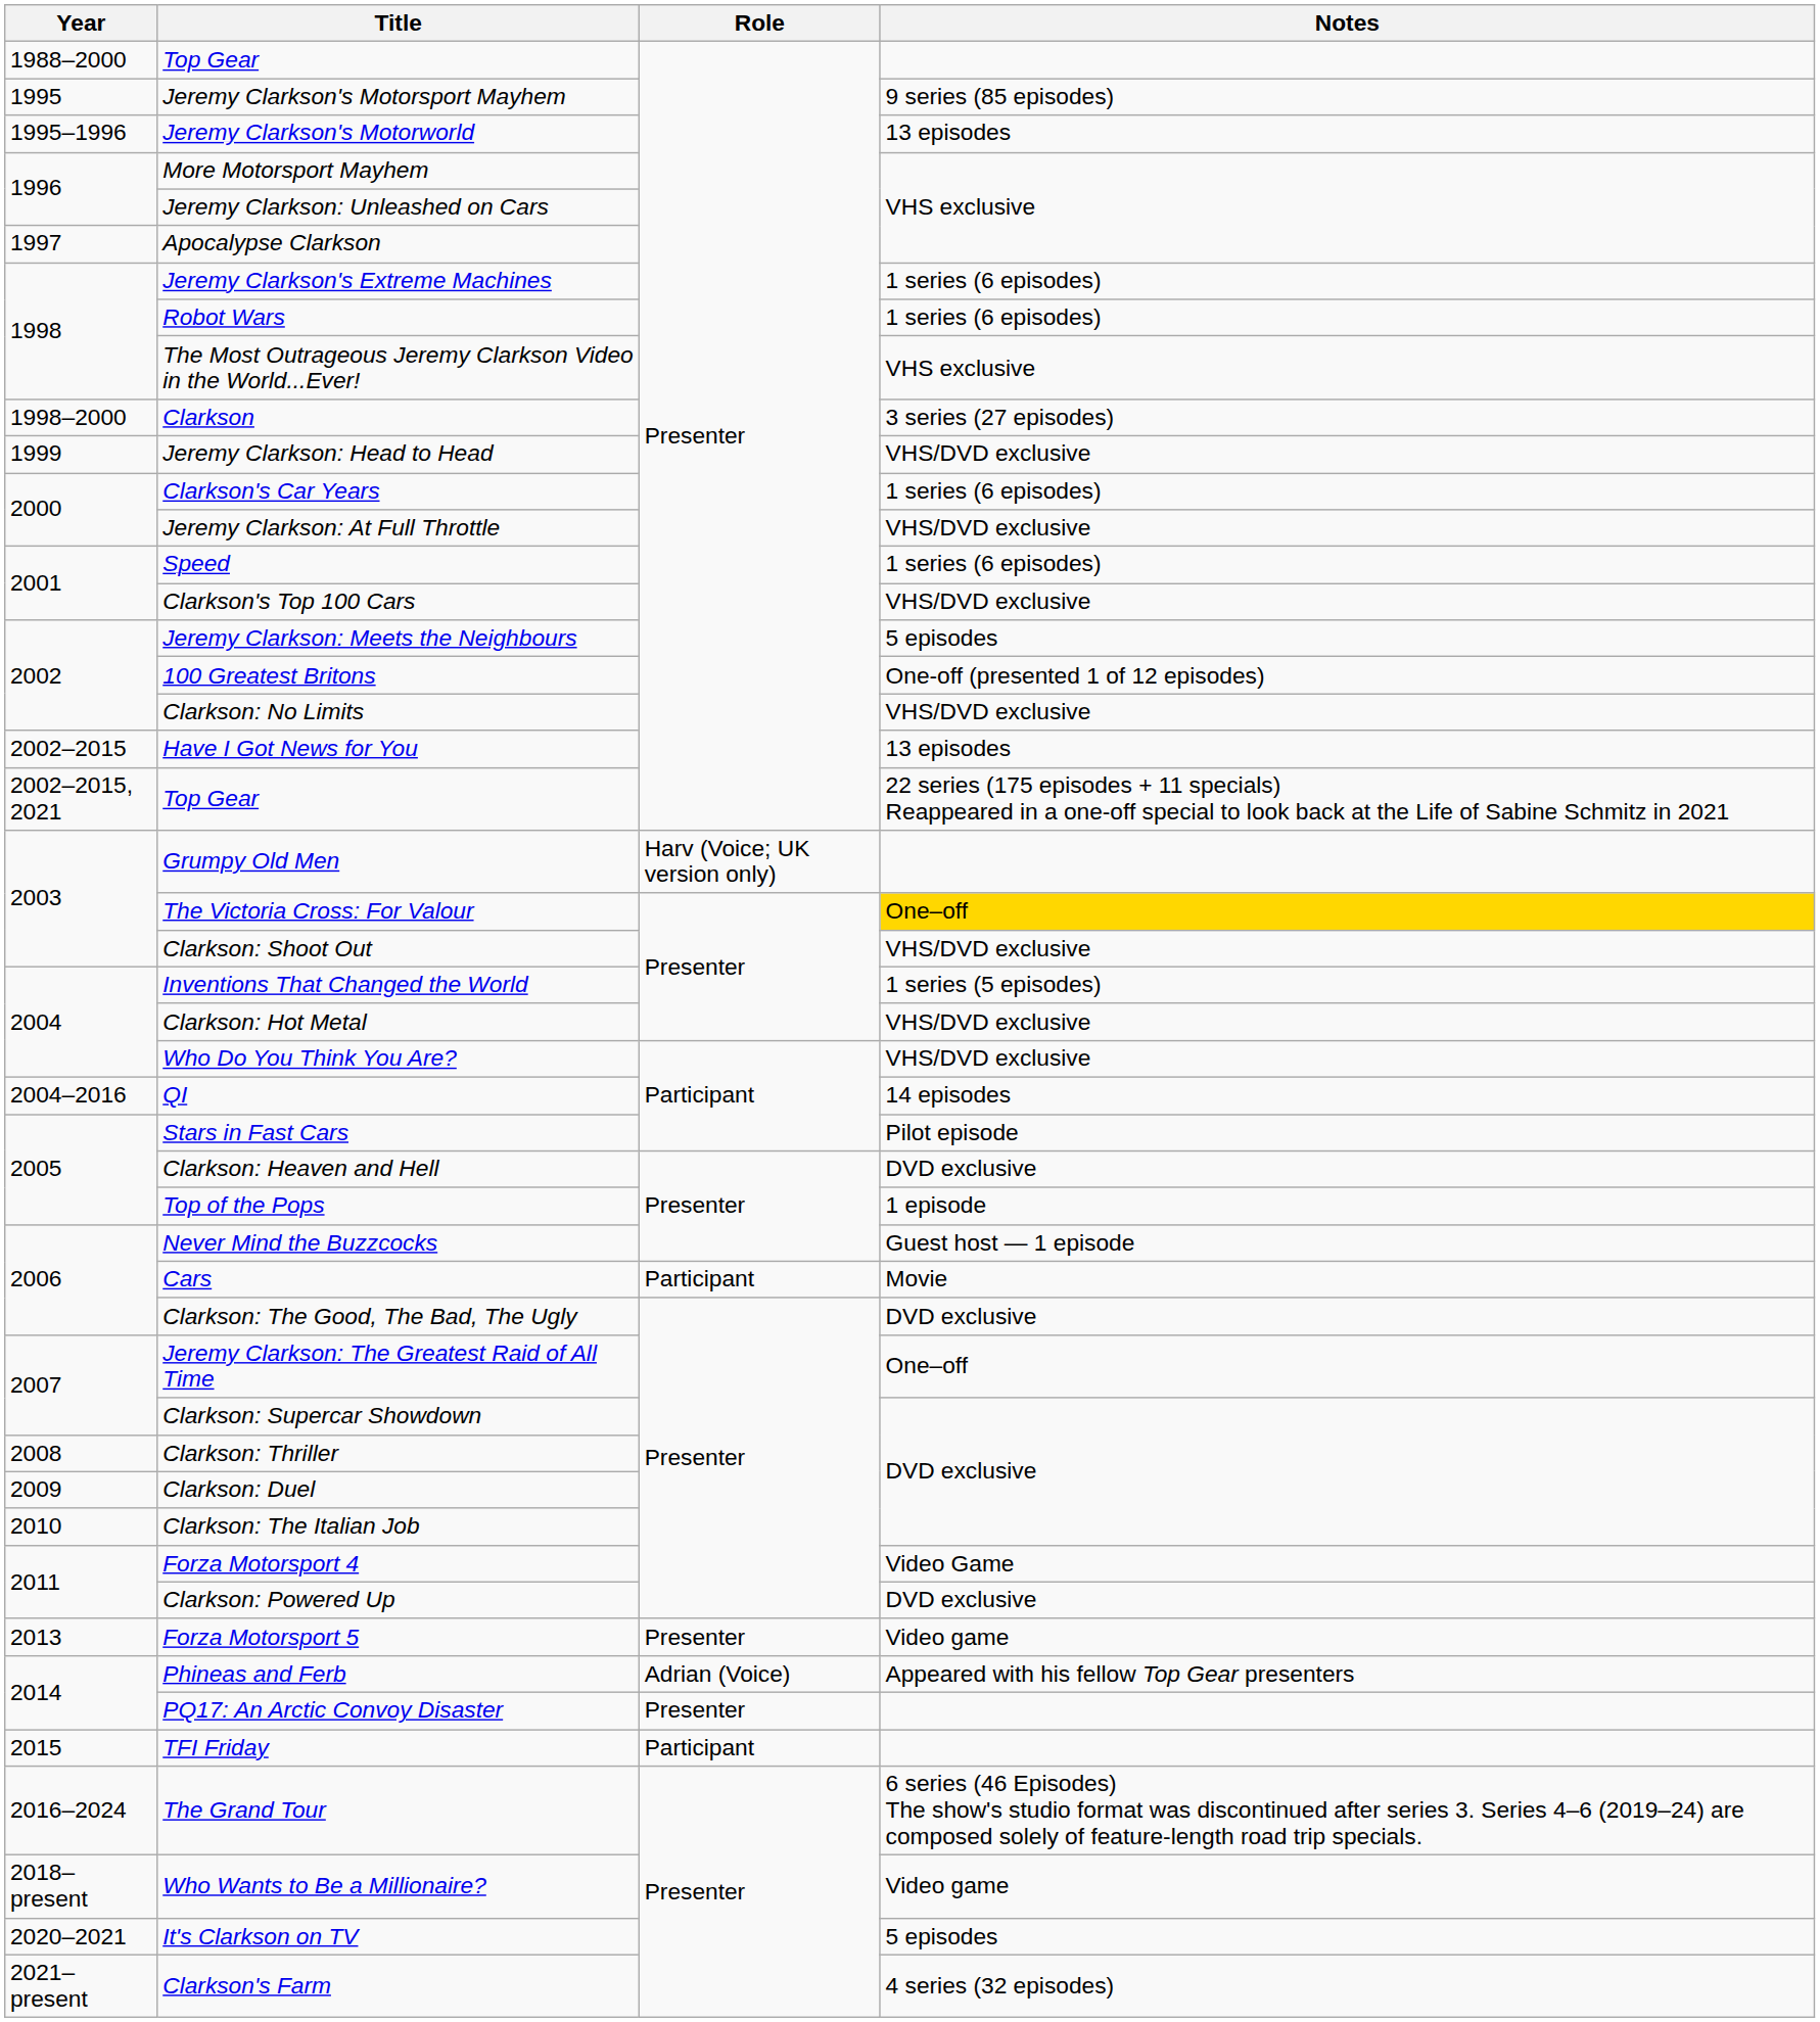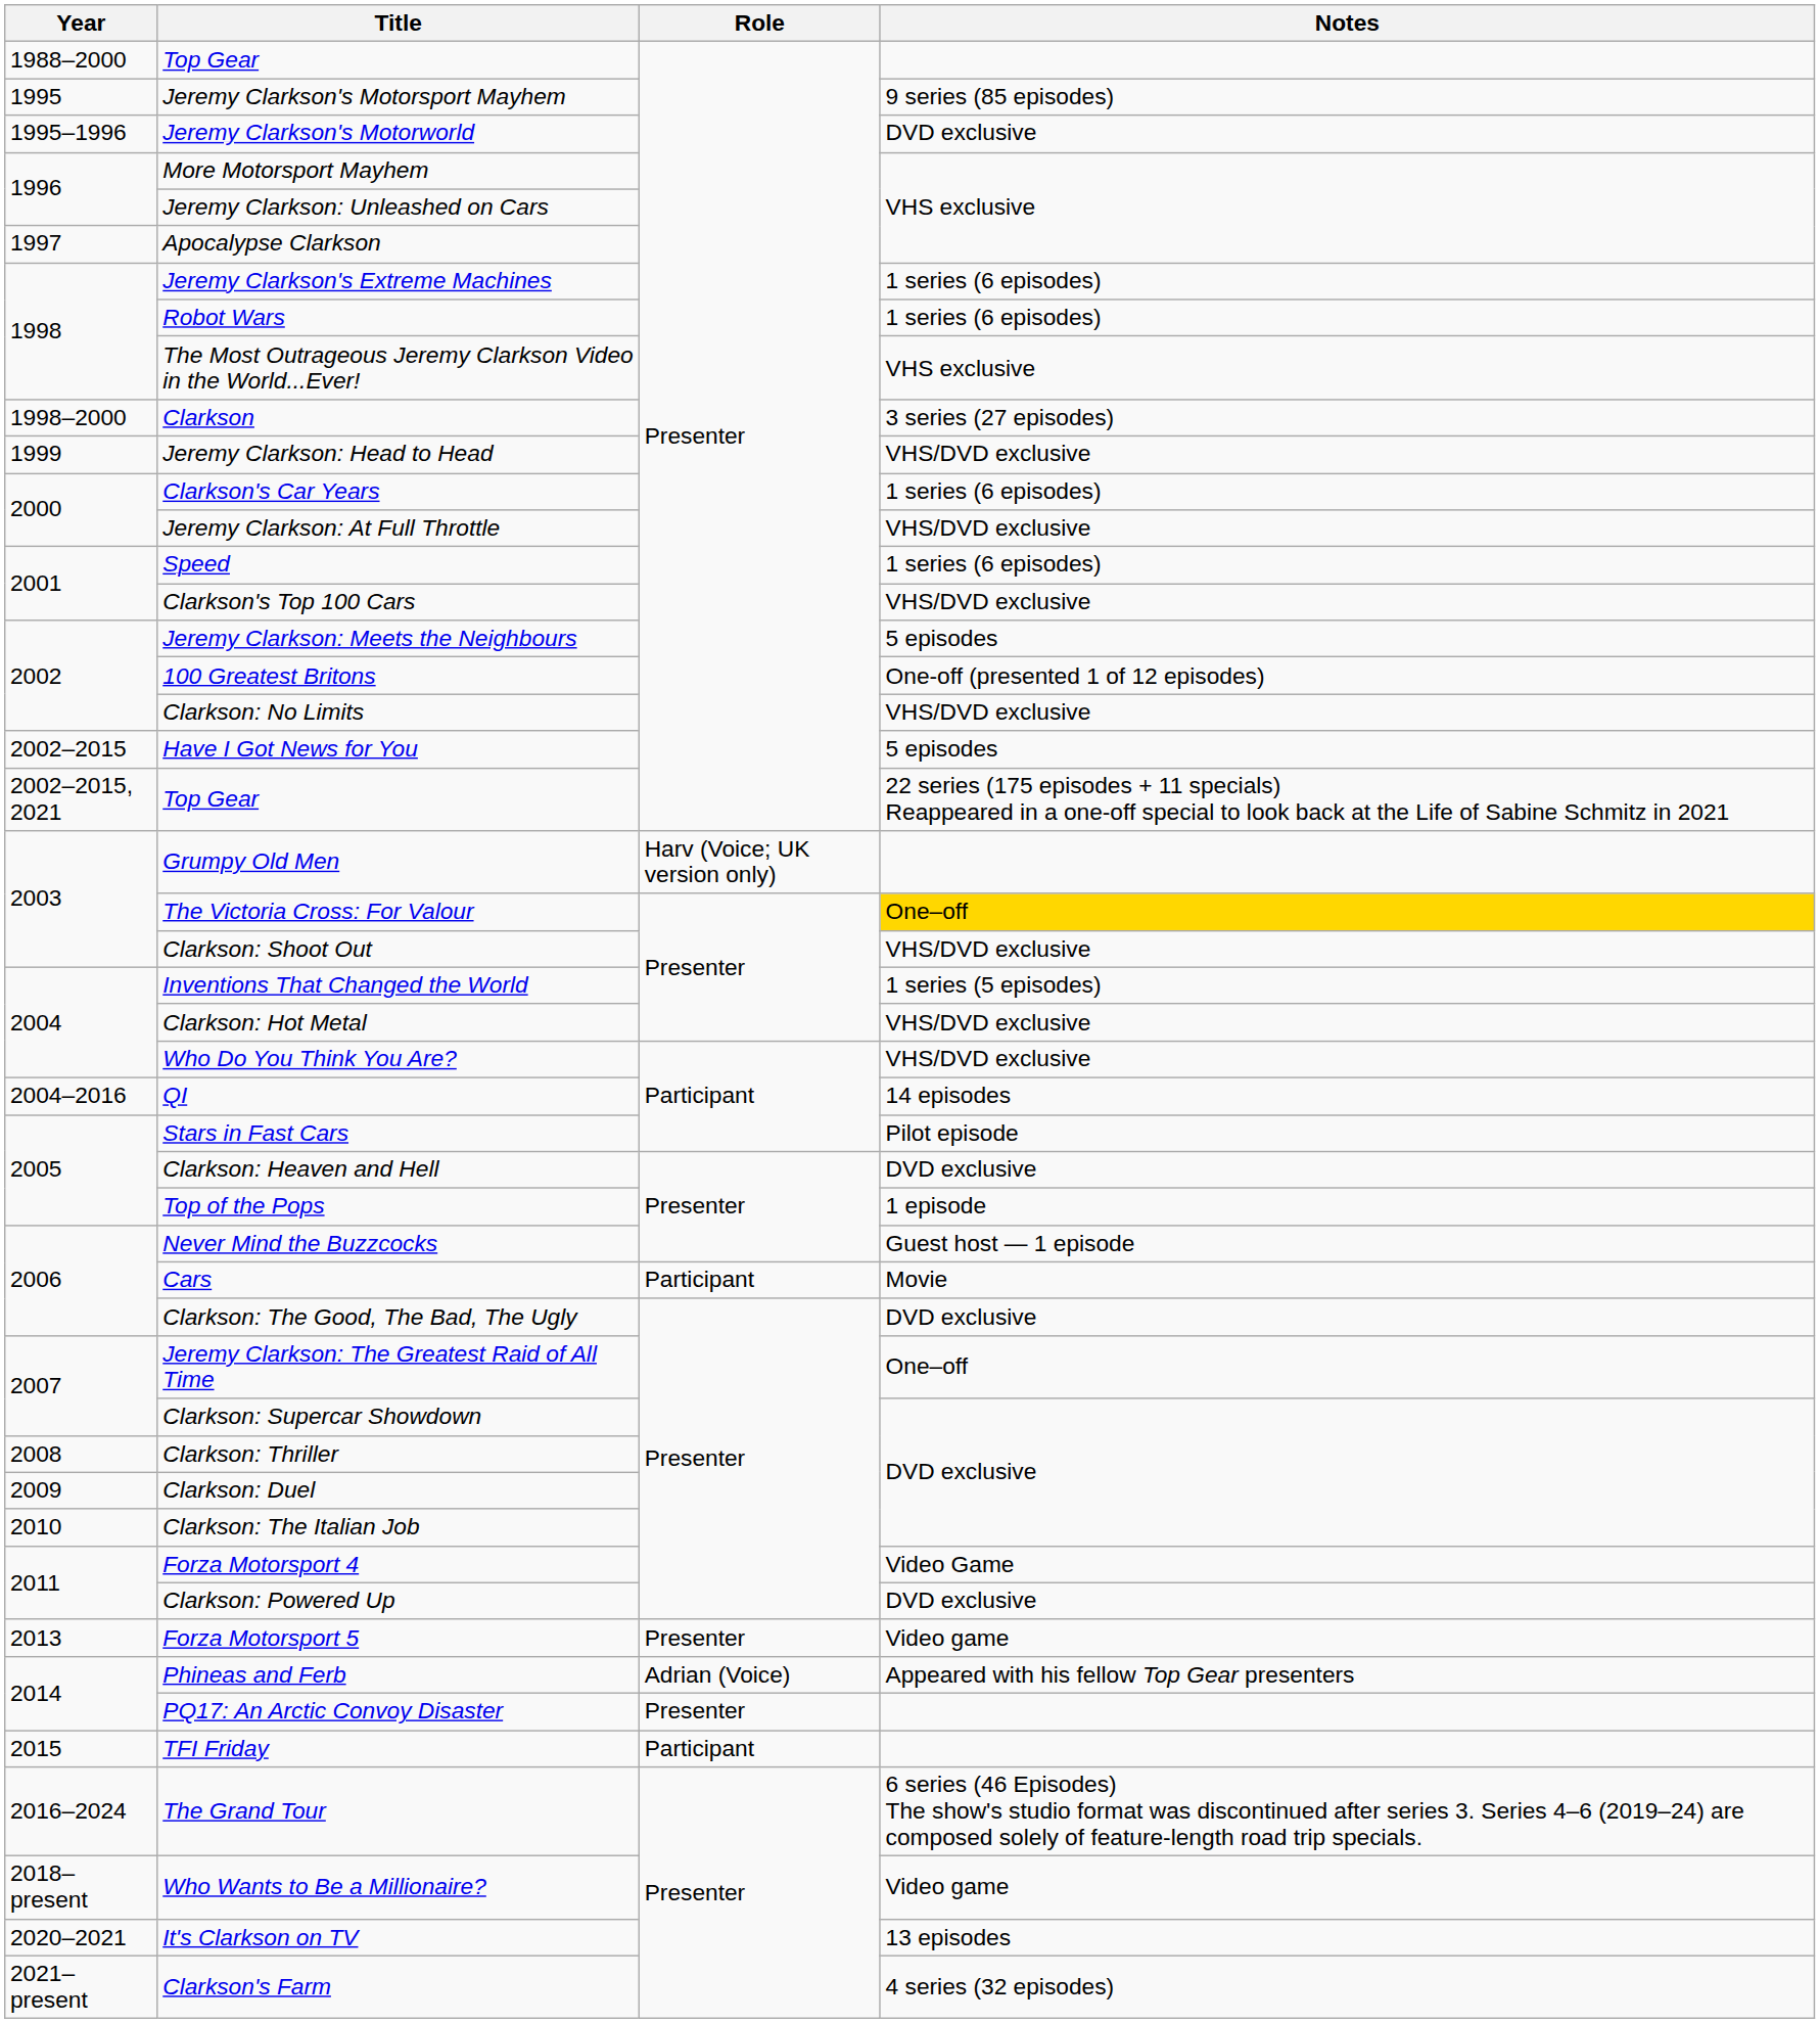Jeremy Clarkson's Motorworld | Notes: 13 episodes -> DVD exclusive
Have I Got News for You | Notes: 13 episodes -> 5 episodes
It's Clarkson on TV | Notes: 5 episodes -> 13 episodes
